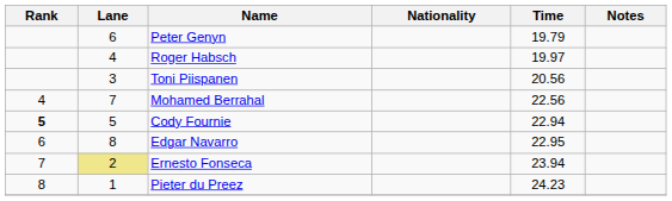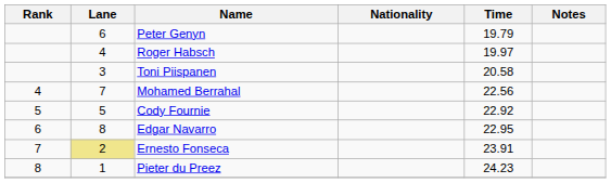Toni Piispanen | Time: 20.56 -> 20.58
Cody Fournie | Rank: bold -> normal
Cody Fournie | Time: 22.94 -> 22.92
Ernesto Fonseca | Time: 23.94 -> 23.91
